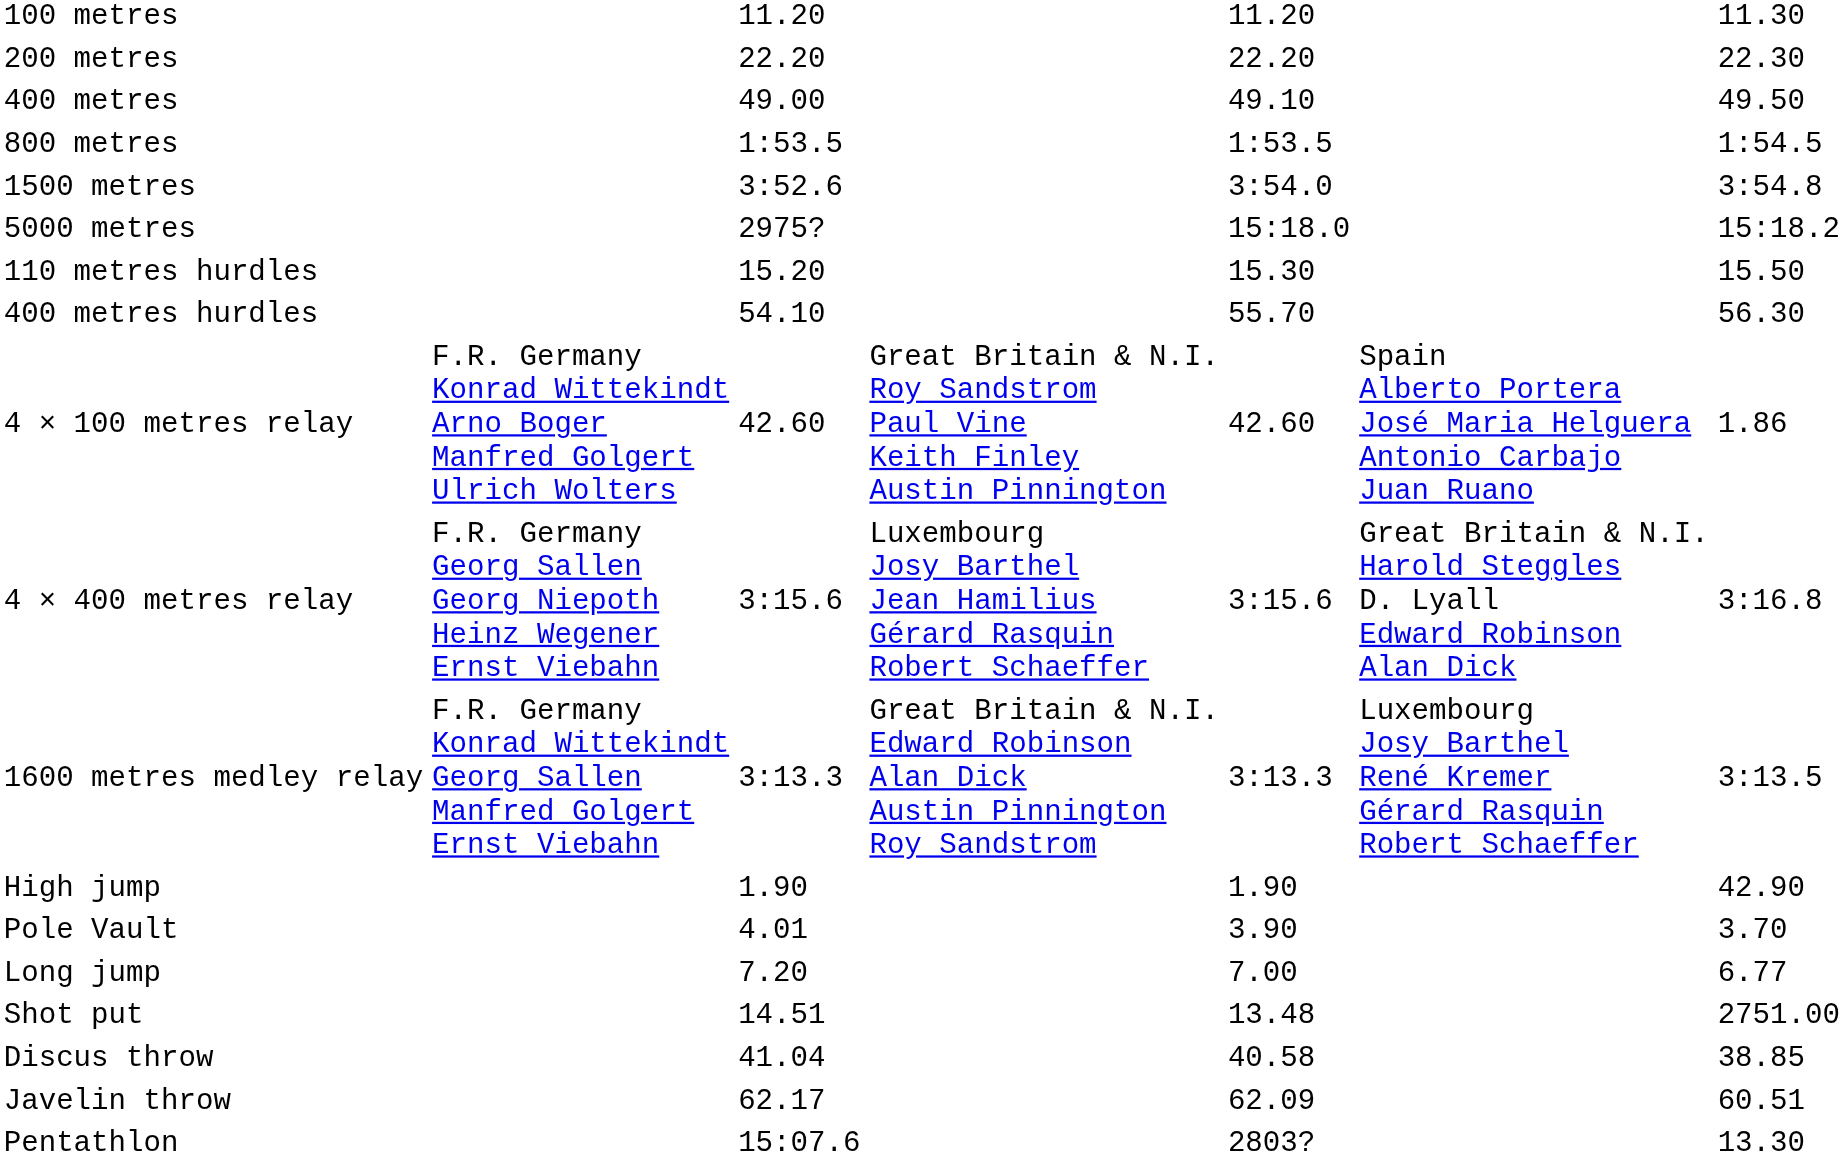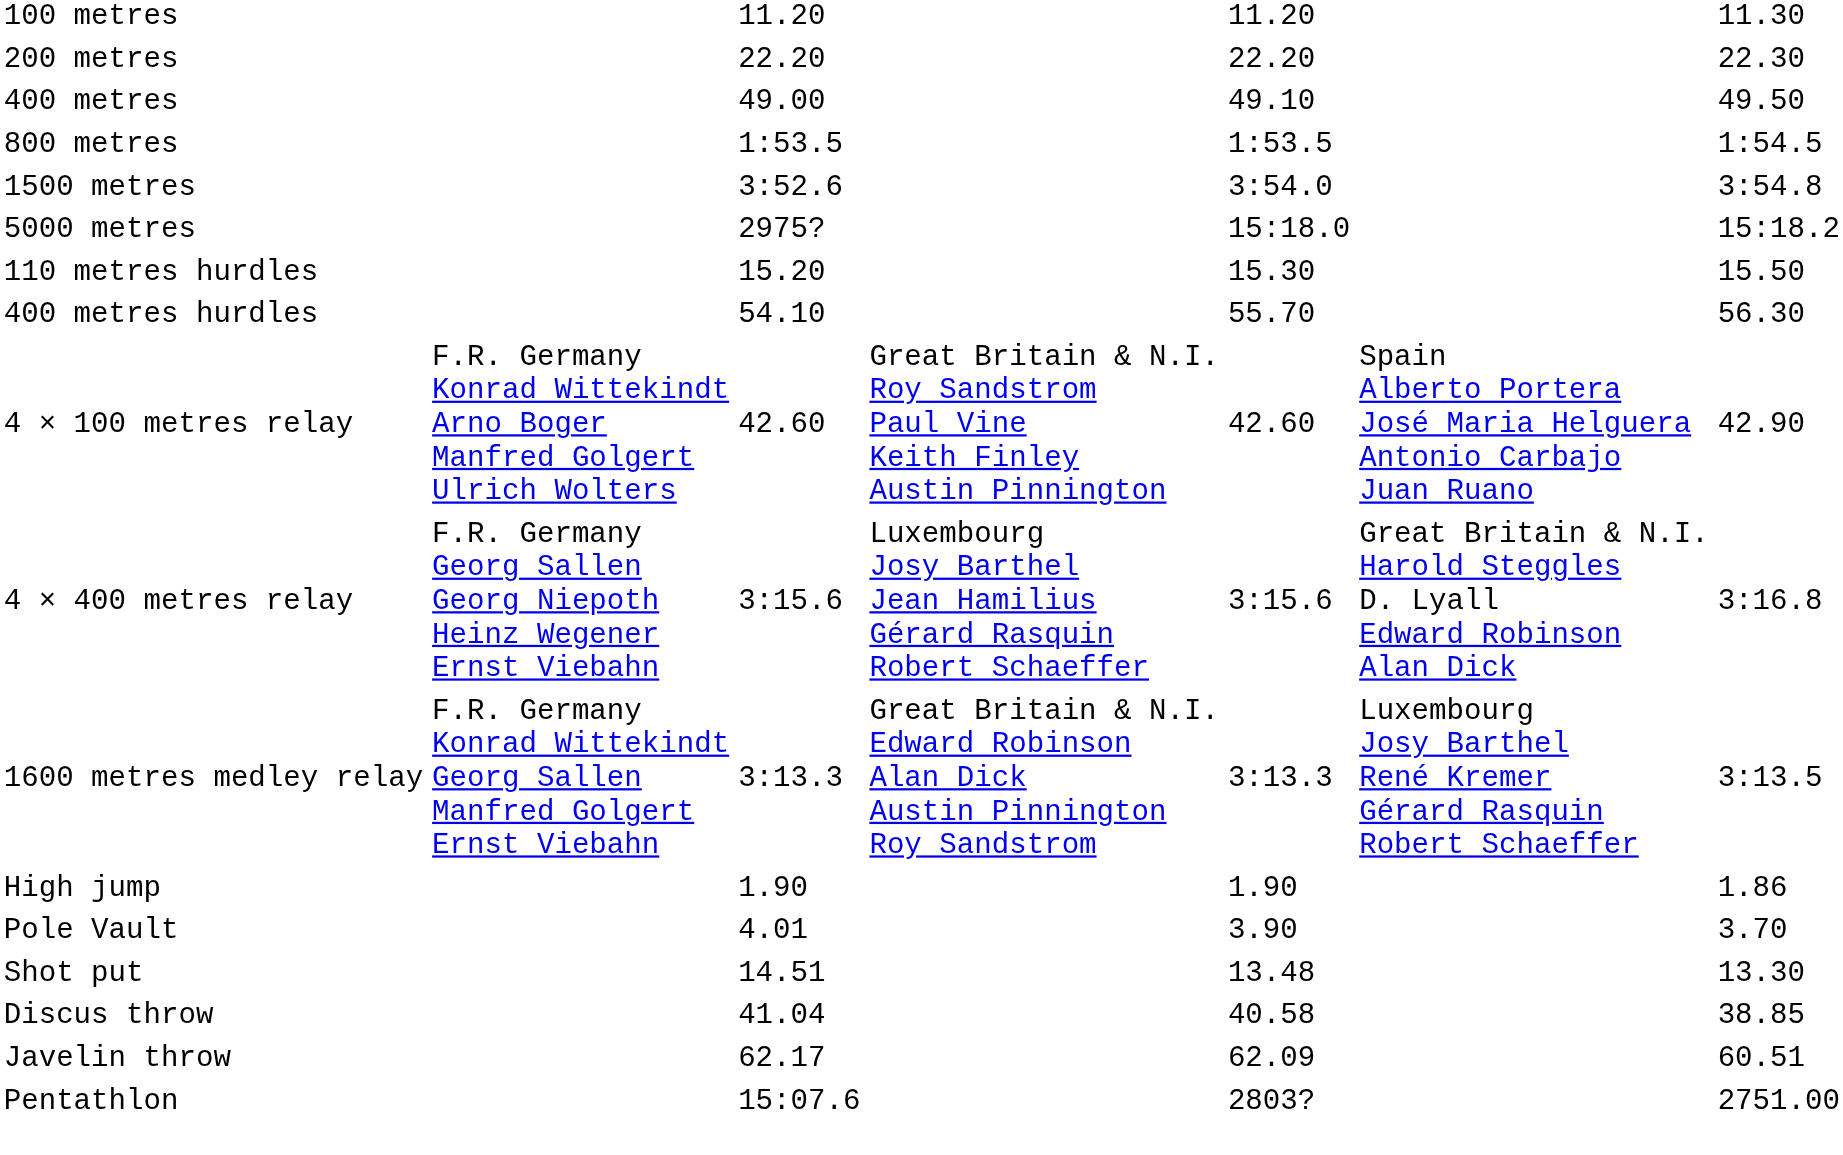4 × 100 metres relay | column 7: 1.86 -> 42.90
High jump | column 7: 42.90 -> 1.86
- row: Long jump | 7.20 | 7.00 | 6.77
Shot put | column 7: 2751.00 -> 13.30
Pentathlon | column 7: 13.30 -> 2751.00
